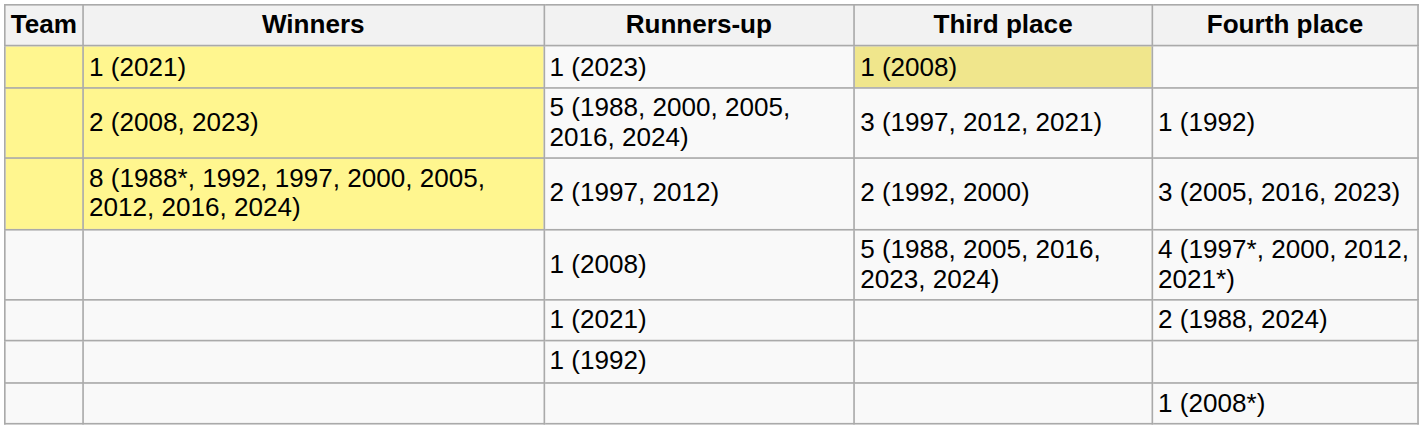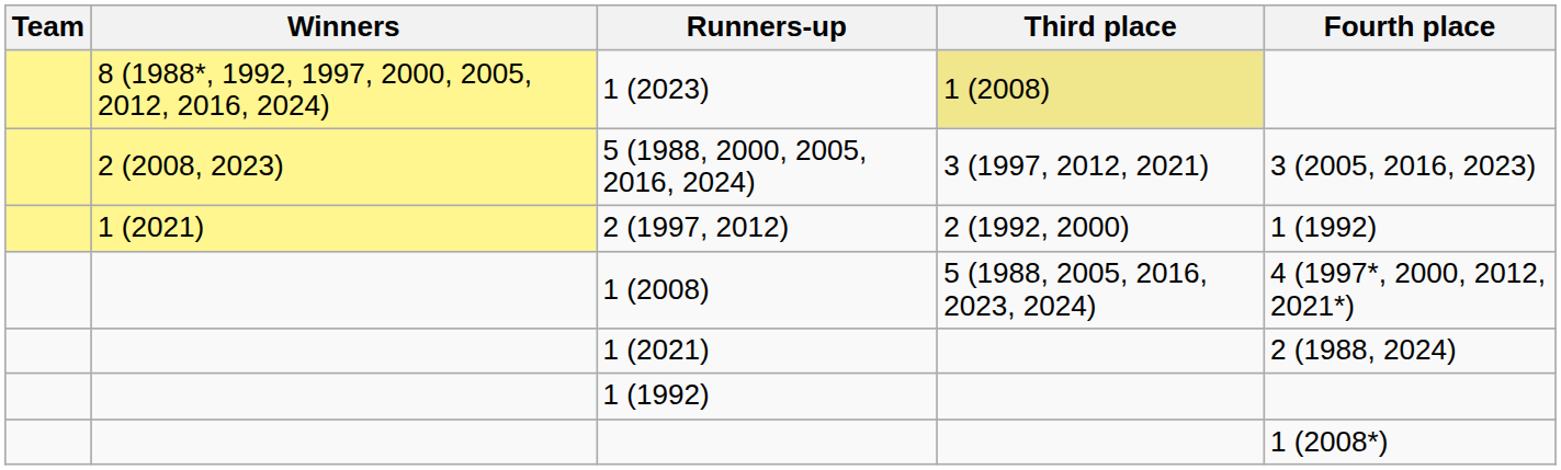1 (2023) | Winners: 1 (2021) -> 8 (1988*, 1992, 1997, 2000, 2005, 2012, 2016, 2024)
5 (1988, 2000, 2005, 2016, 2024) | Fourth place: 1 (1992) -> 3 (2005, 2016, 2023)
2 (1997, 2012) | Winners: 8 (1988*, 1992, 1997, 2000, 2005, 2012, 2016, 2024) -> 1 (2021)
2 (1997, 2012) | Fourth place: 3 (2005, 2016, 2023) -> 1 (1992)
